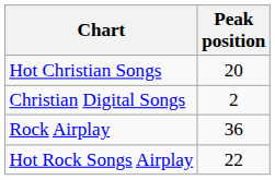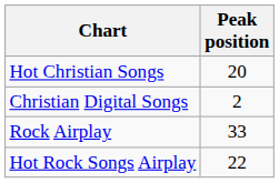Rock Airplay | Peak position: 36 -> 33
